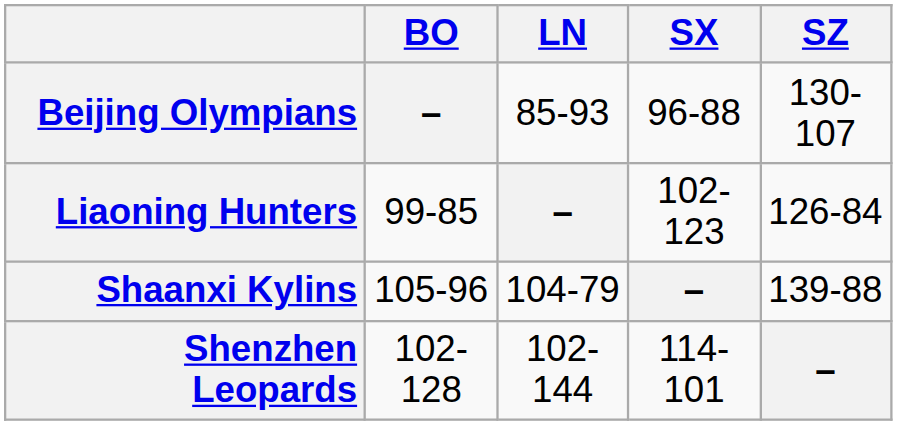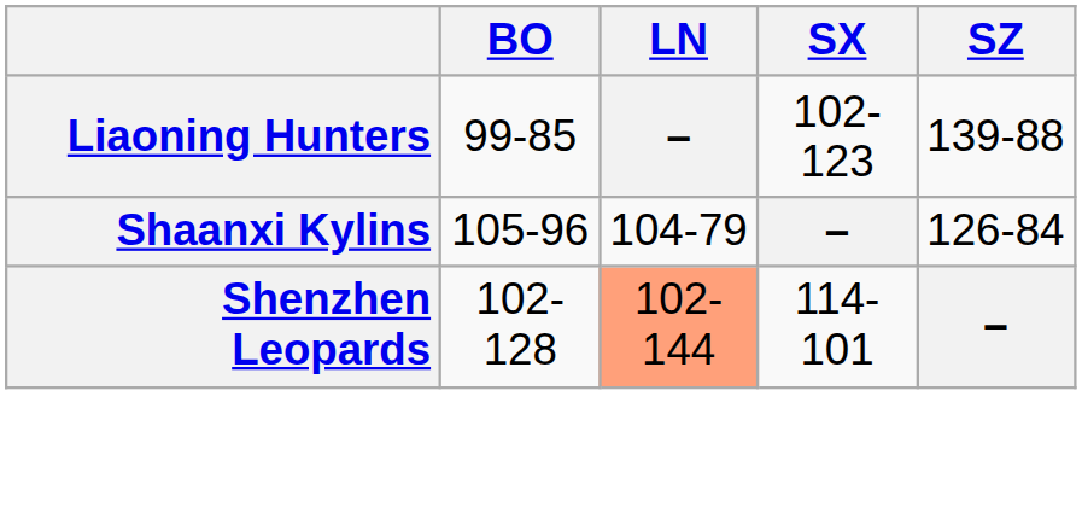- row: Beijing Olympians | – | 85-93 | 96-88 | 130-107
Liaoning Hunters | SZ: 126-84 -> 139-88
Shaanxi Kylins | SZ: 139-88 -> 126-84
Shenzhen Leopards | LN: no background -> lightsalmon background
